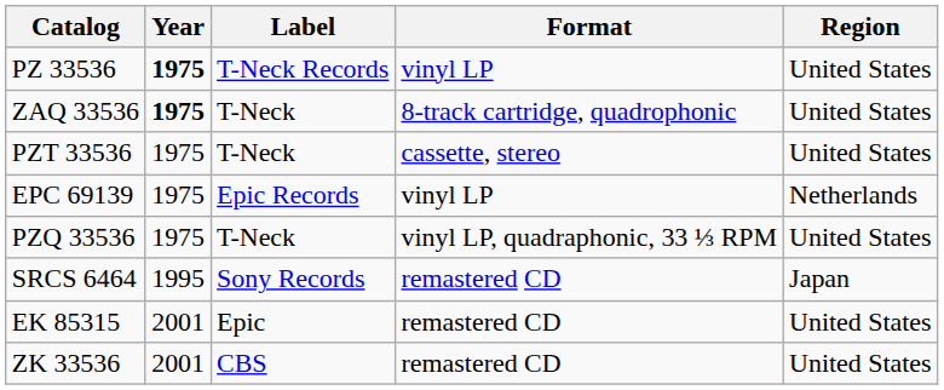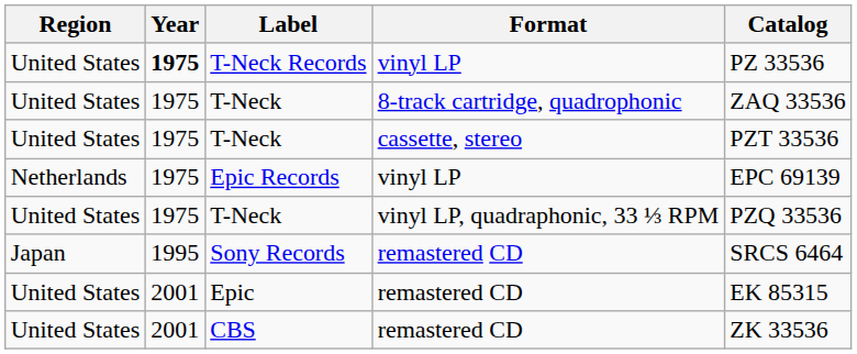columns swapped: Region <-> Catalog
T-Neck / 8-track cartridge, quadrophonic | Year: bold -> normal
